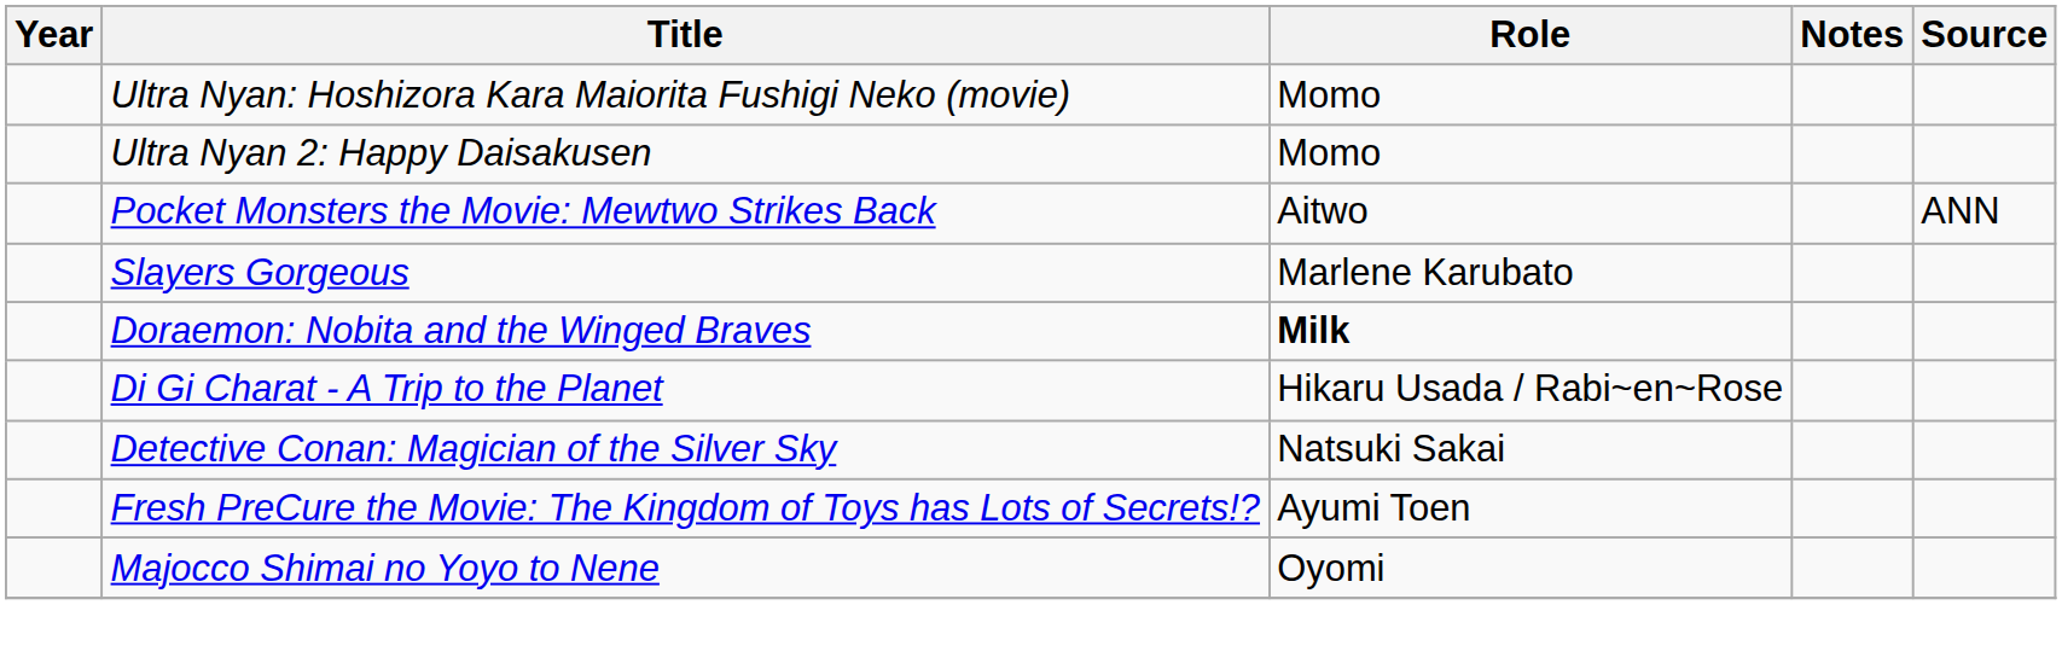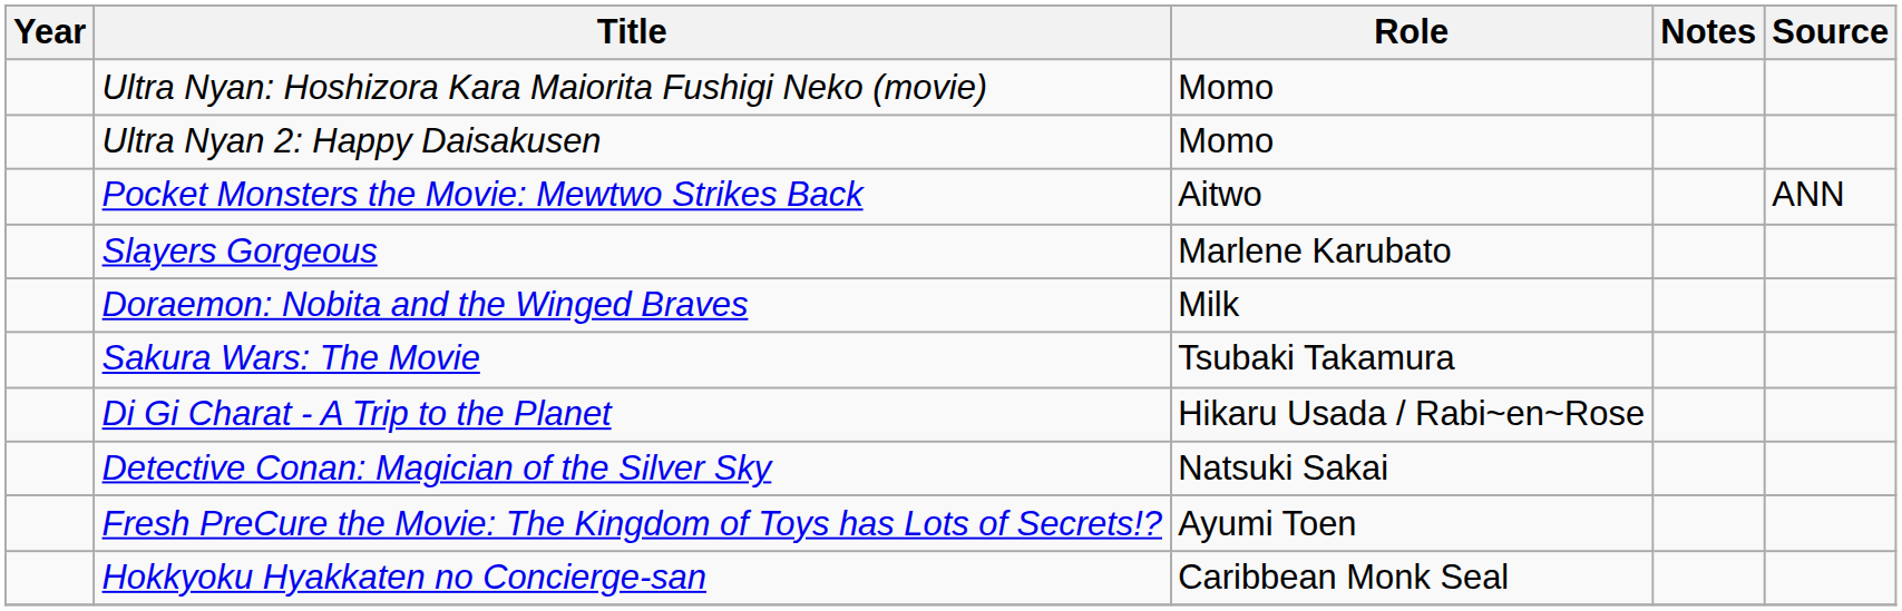Doraemon: Nobita and the Winged Braves | Role: bold -> normal
+ row: Sakura Wars: The Movie | Tsubaki Takamura
- row: Majocco Shimai no Yoyo to Nene | Oyomi
+ row: Hokkyoku Hyakkaten no Concierge-san | Caribbean Monk Seal
